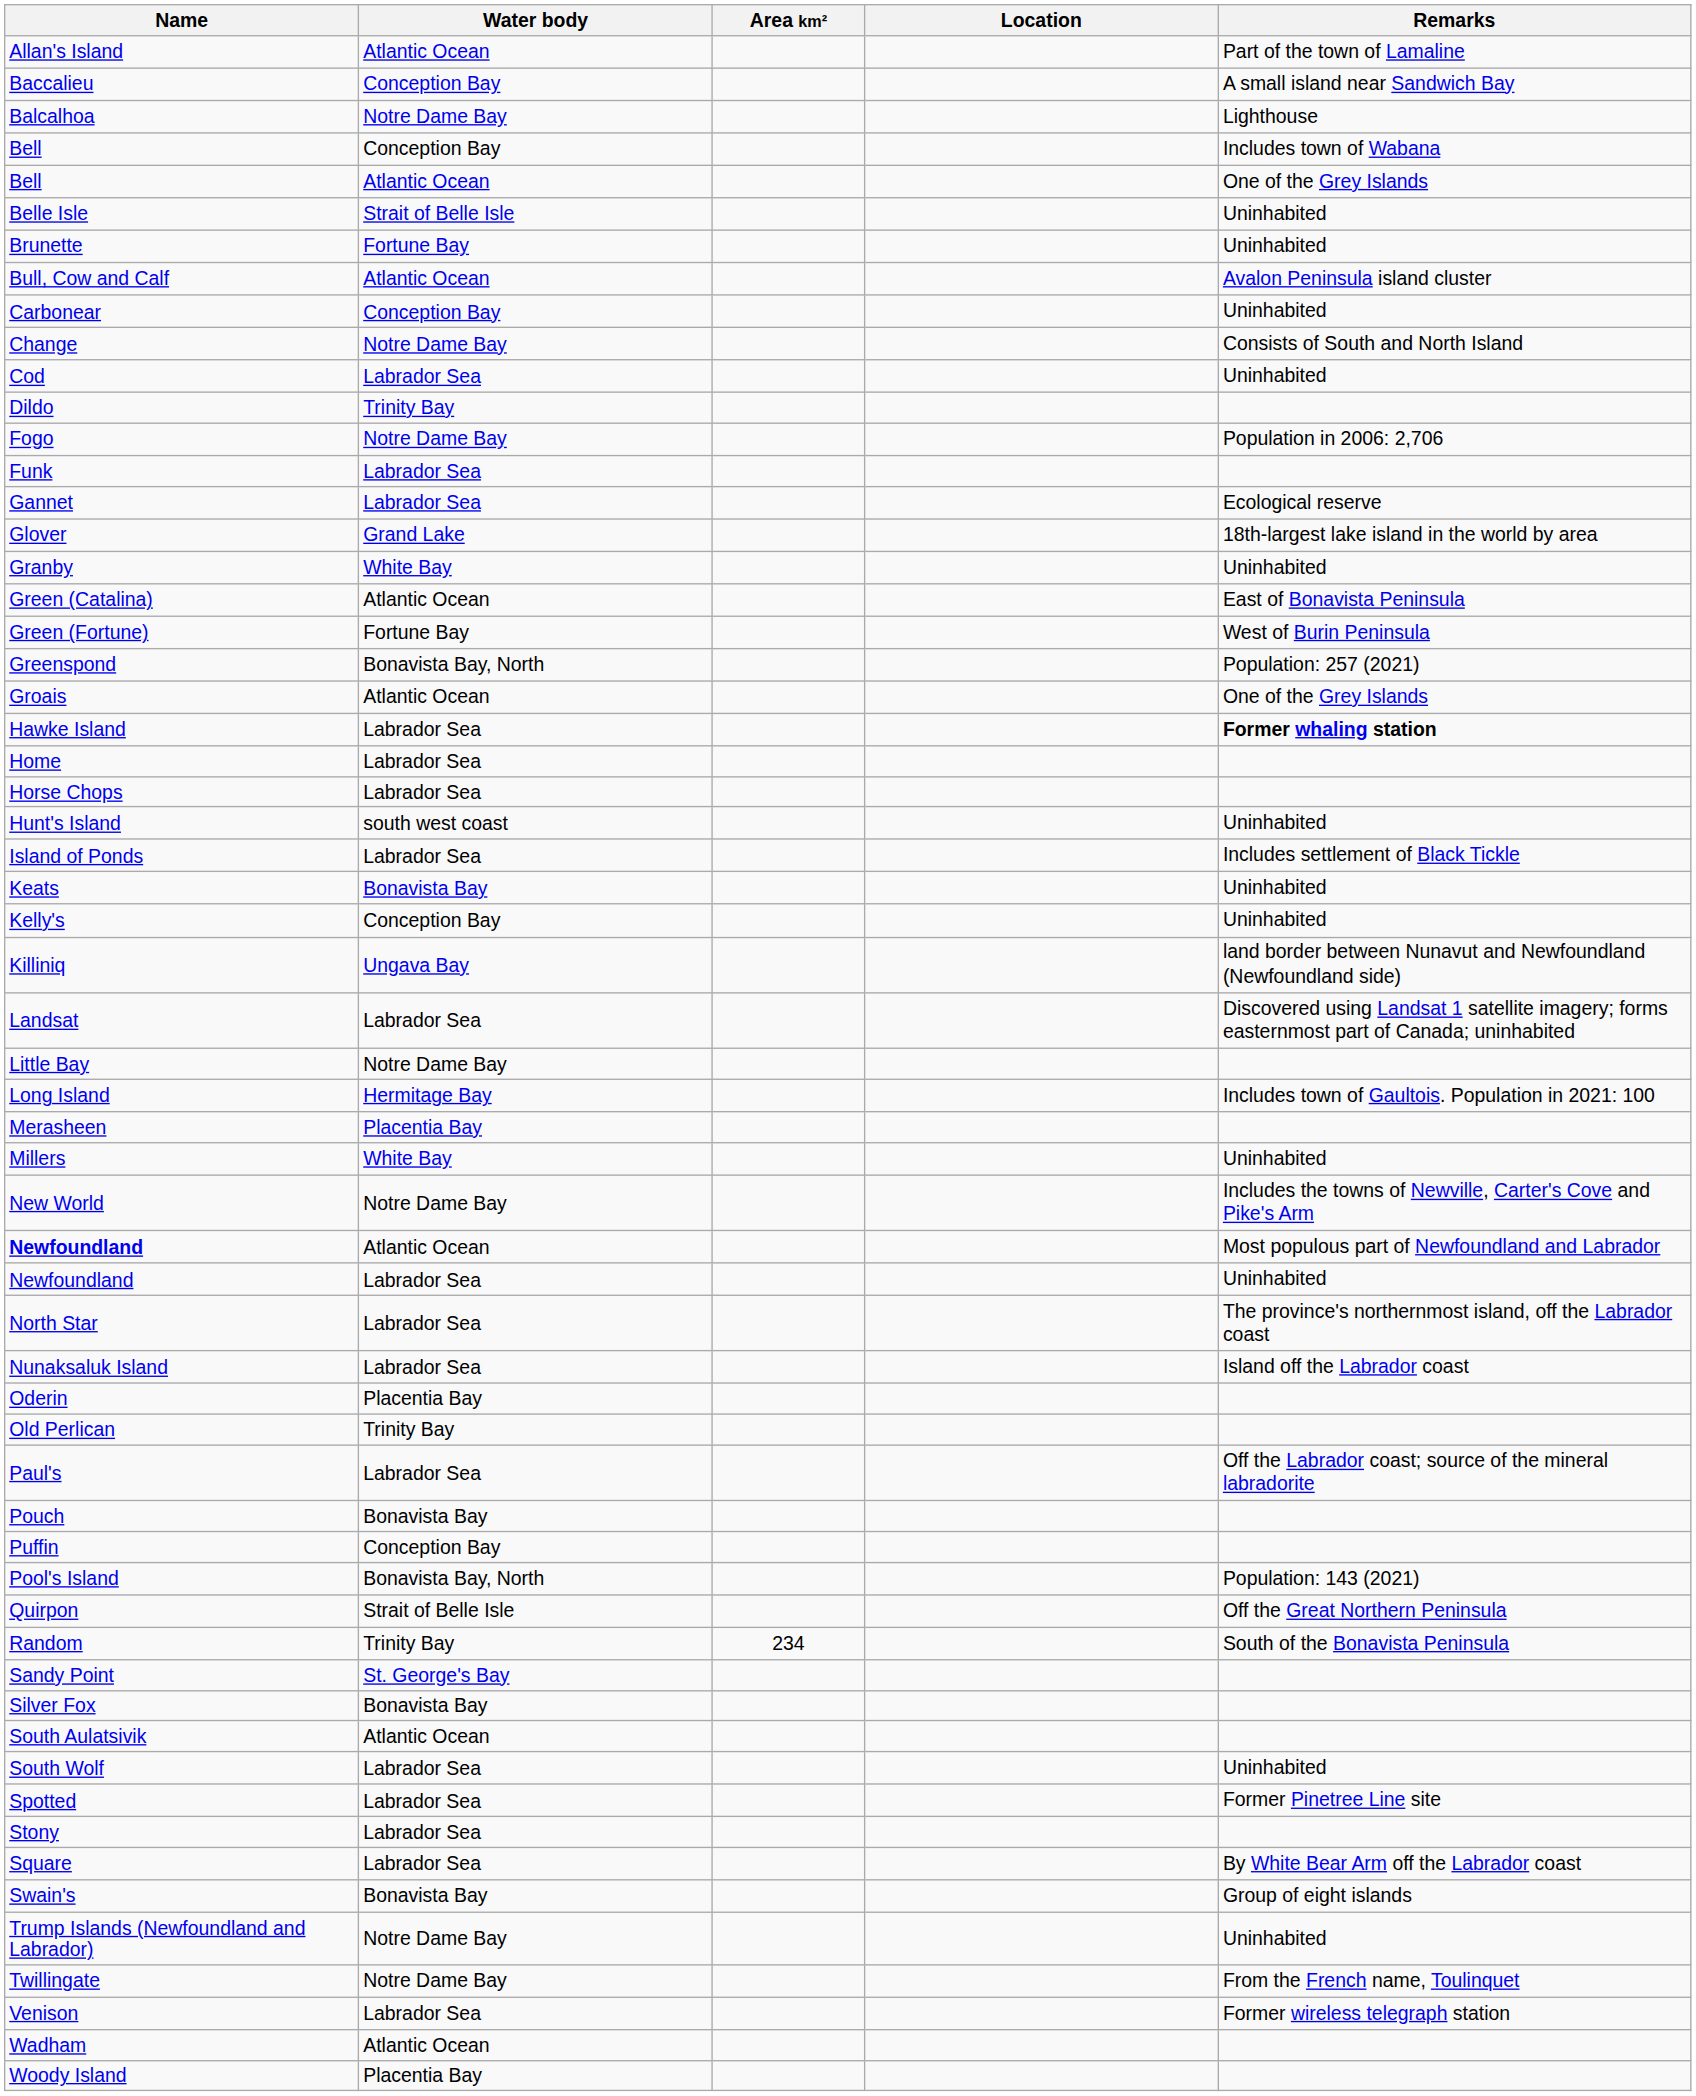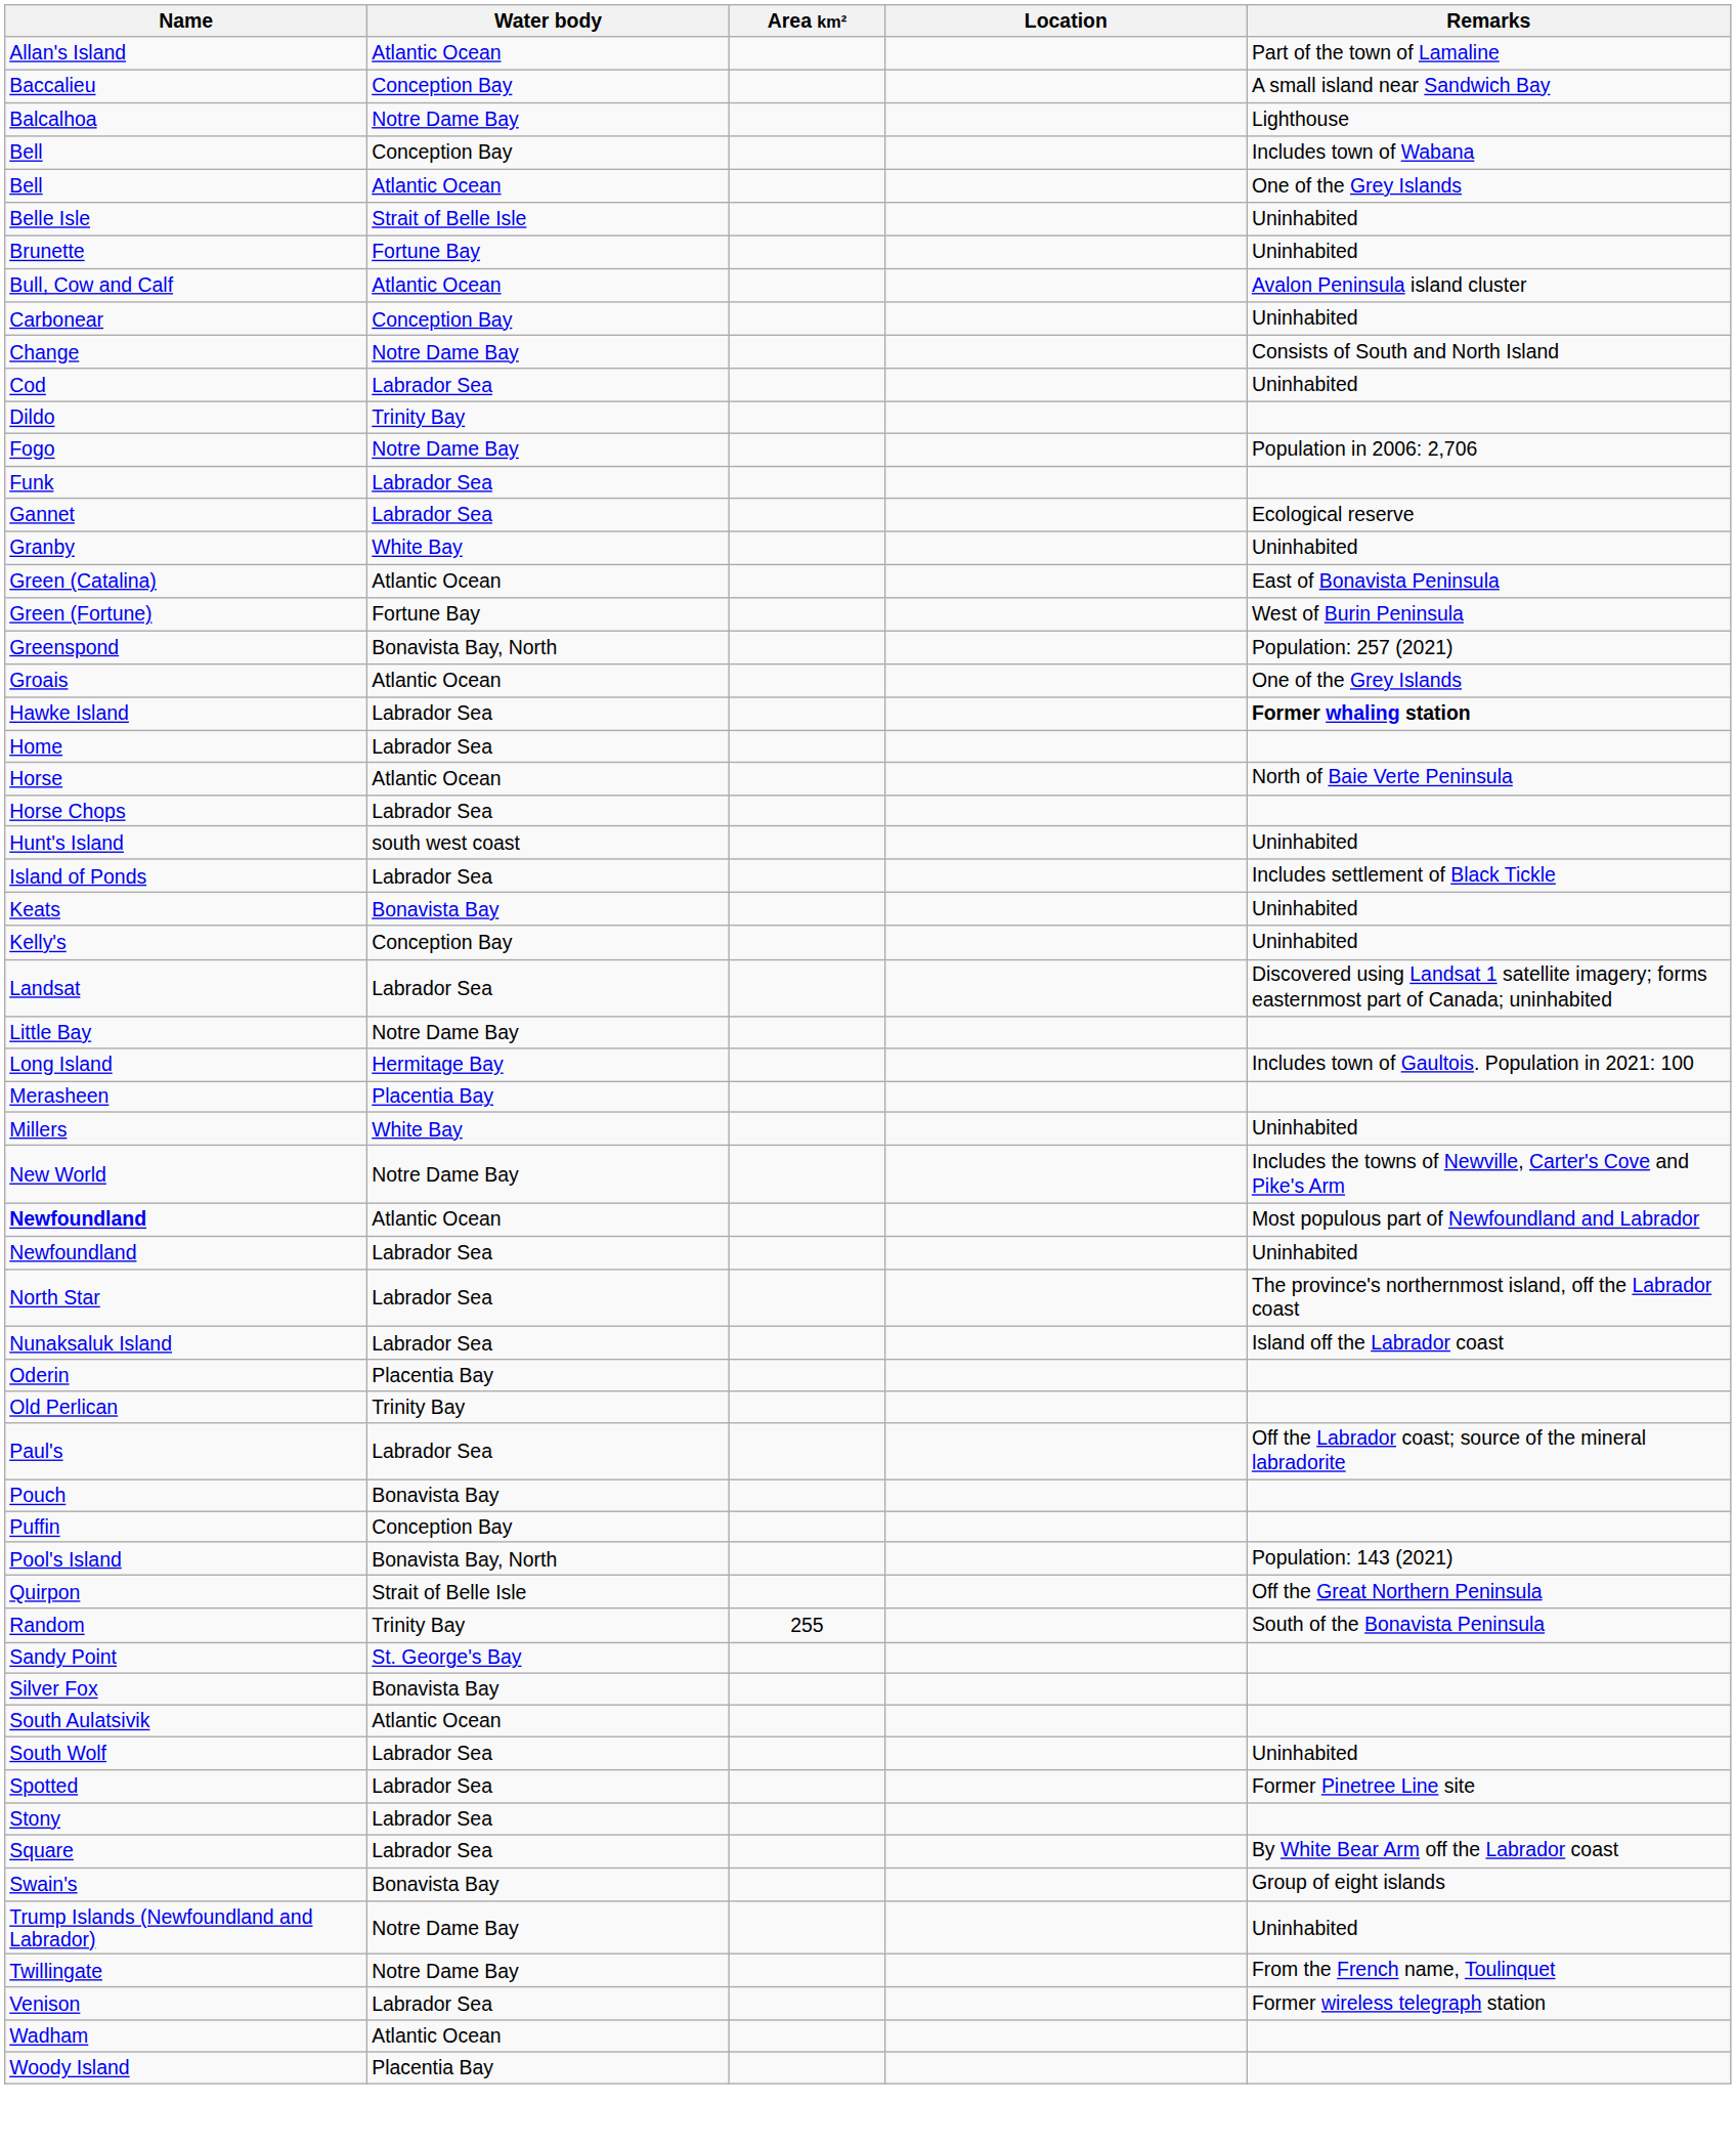- row: Glover | Grand Lake | 18th-largest lake island in the world by area
+ row: Horse | Atlantic Ocean | North of Baie Verte Peninsula
- row: Killiniq | Ungava Bay | land border between Nunavut and Newfoundland (Newfoundland side)
Random | Area km²: 234 -> 255
